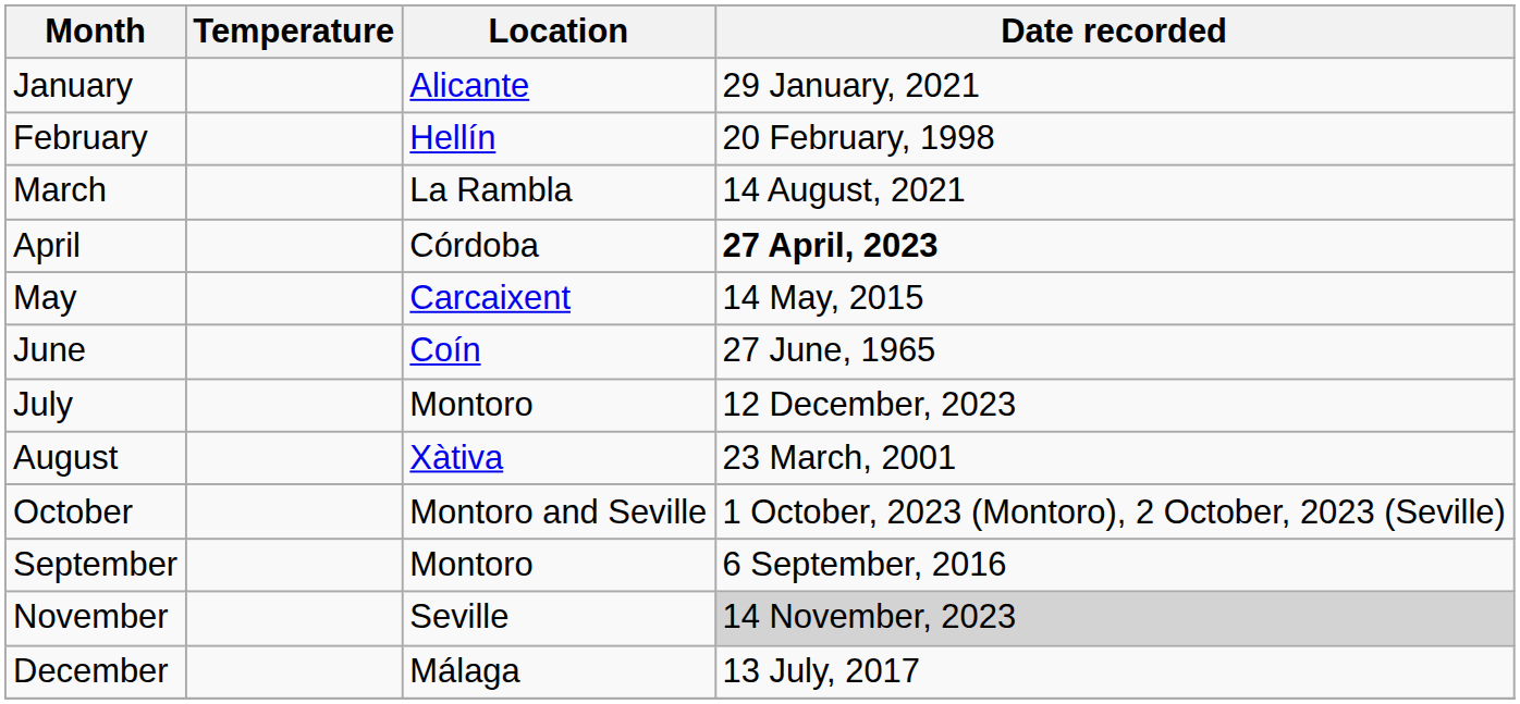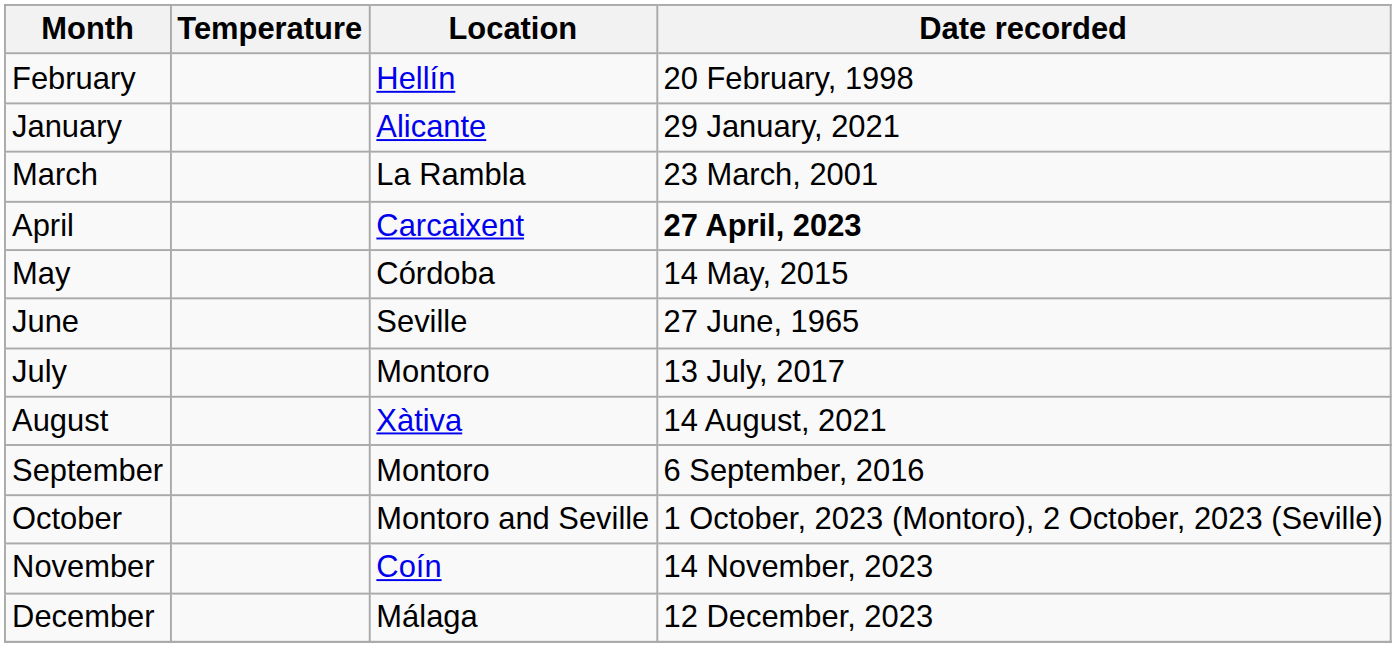rows swapped: January <-> February
March | Date recorded: 14 August, 2021 -> 23 March, 2001
April | Location: Córdoba -> Carcaixent
May | Location: Carcaixent -> Córdoba
June | Location: Coín -> Seville
July | Date recorded: 12 December, 2023 -> 13 July, 2017
August | Date recorded: 23 March, 2001 -> 14 August, 2021
rows swapped: September <-> October
November | Location: Seville -> Coín
November | Date recorded: lightgrey background -> no background
December | Date recorded: 13 July, 2017 -> 12 December, 2023
